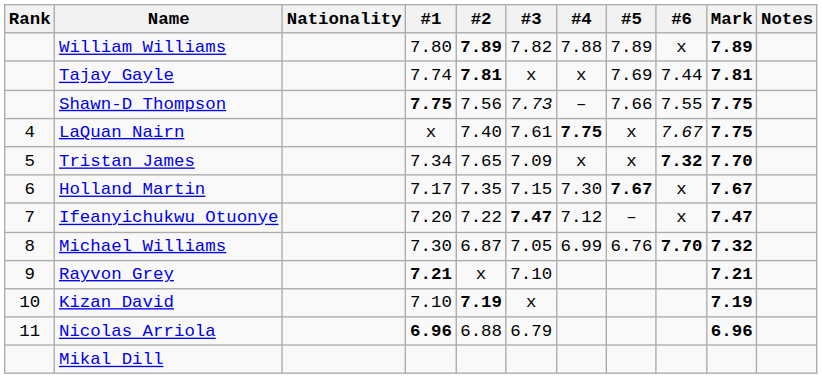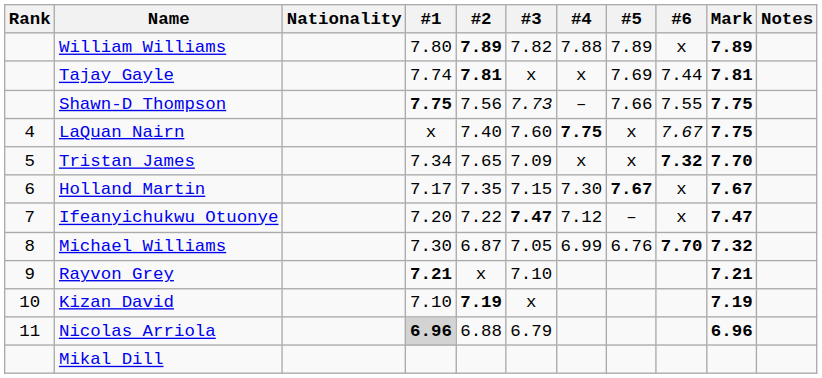LaQuan Nairn | #3: 7.61 -> 7.60
Nicolas Arriola | #1: no background -> lightgrey background
